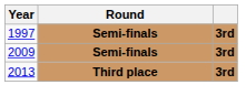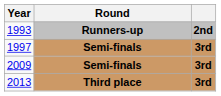+ row: 1993 | Runners-up | 2nd
